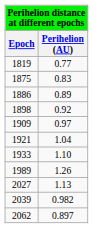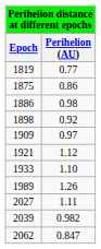1875 | Perihelion (AU): 0.83 -> 0.86
1886 | Perihelion (AU): 0.89 -> 0.98
1921 | Perihelion (AU): 1.04 -> 1.12
2027 | Perihelion (AU): 1.13 -> 1.11
2062 | Perihelion (AU): 0.897 -> 0.847
